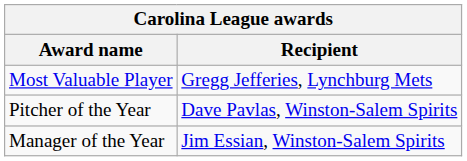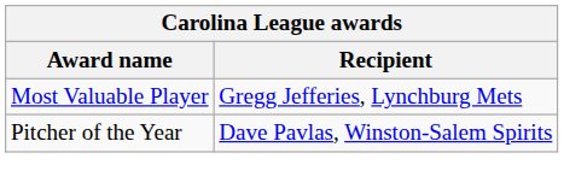- row: Manager of the Year | Jim Essian, Winston-Salem Spirits
